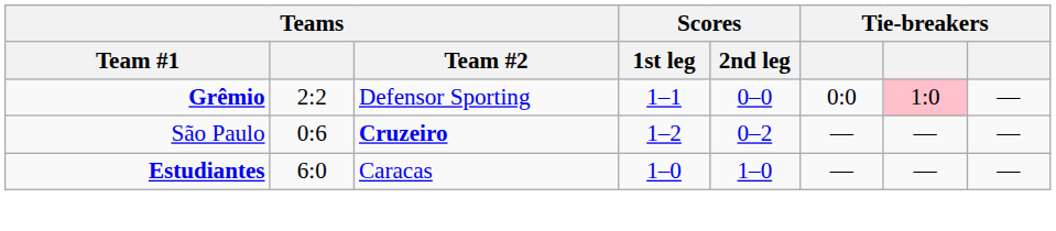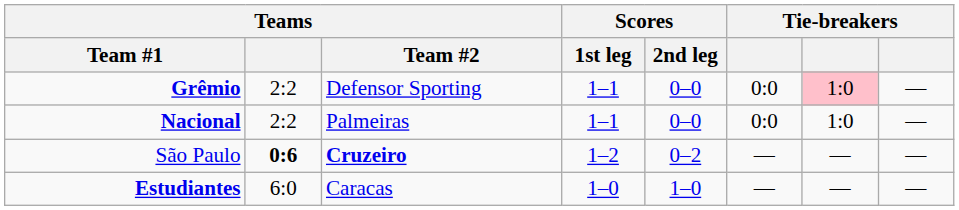+ row: Nacional | 2:2 | Palmeiras | 1–1 | 0–0 | 0:0 | 1:0 | —
São Paulo | Teams: normal -> bold
